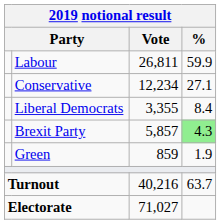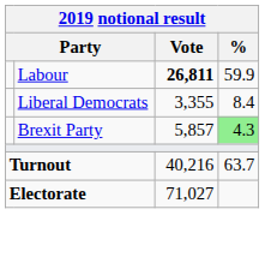Labour | Vote: normal -> bold
- row: Conservative | 12,234 | 27.1
- row: Green | 859 | 1.9
